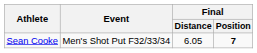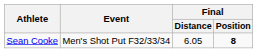Sean Cooke | Final / Position: 7 -> 8
